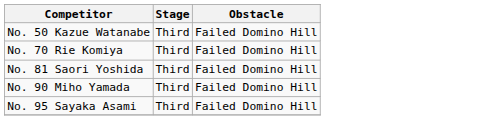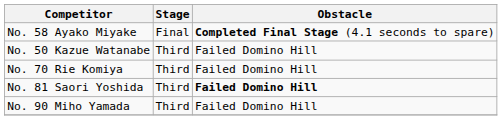+ row: No. 58 Ayako Miyake | Final | Completed Final Stage (4.1 seconds to spare)
No. 81 Saori Yoshida | Obstacle: normal -> bold
- row: No. 95 Sayaka Asami | Third | Failed Domino Hill
